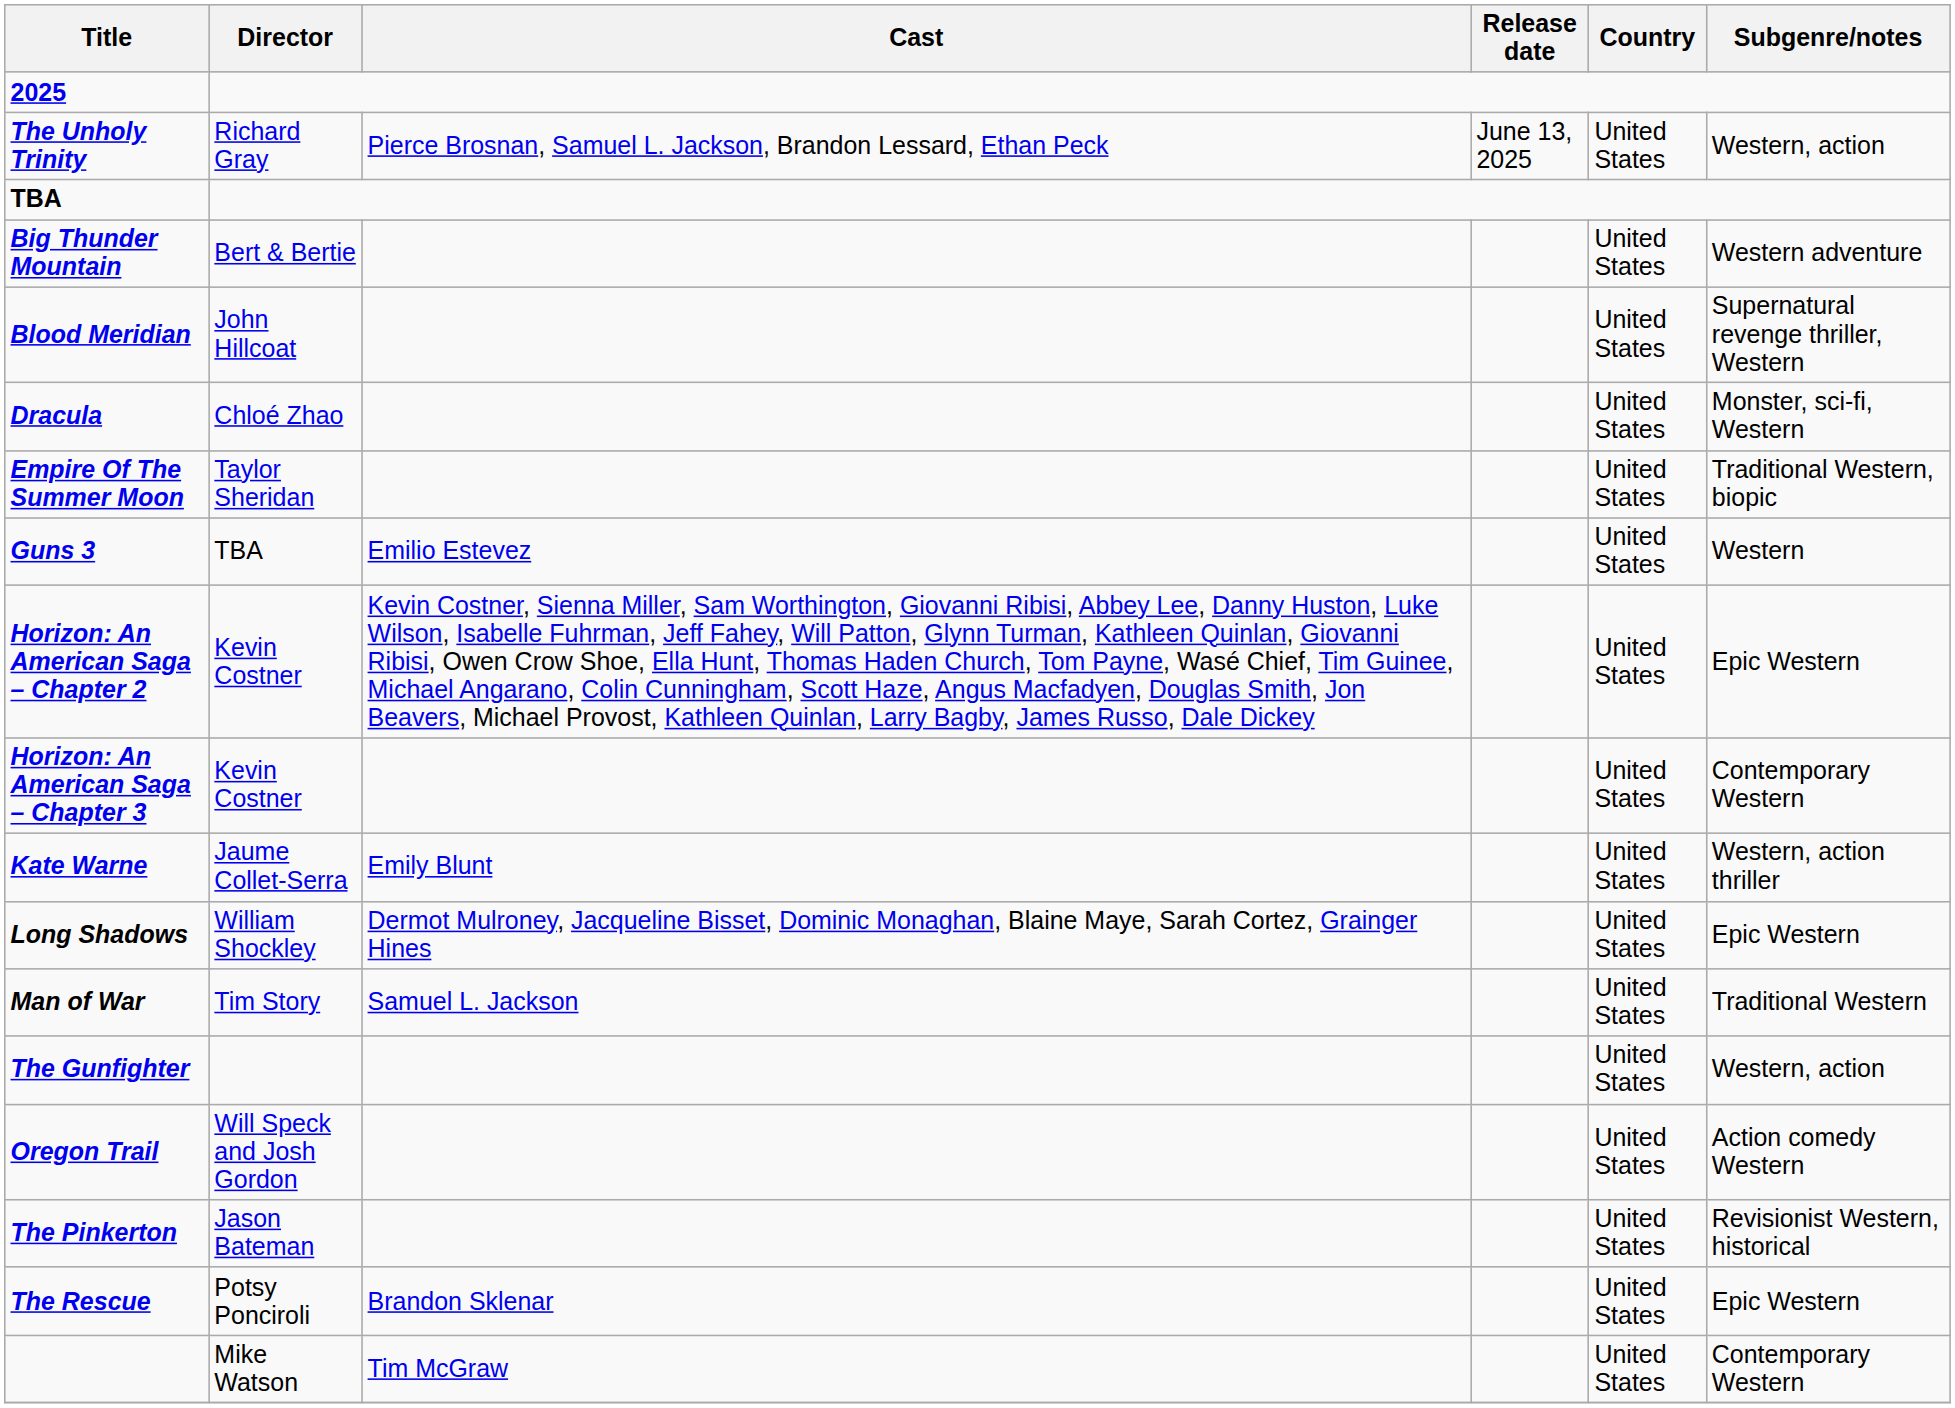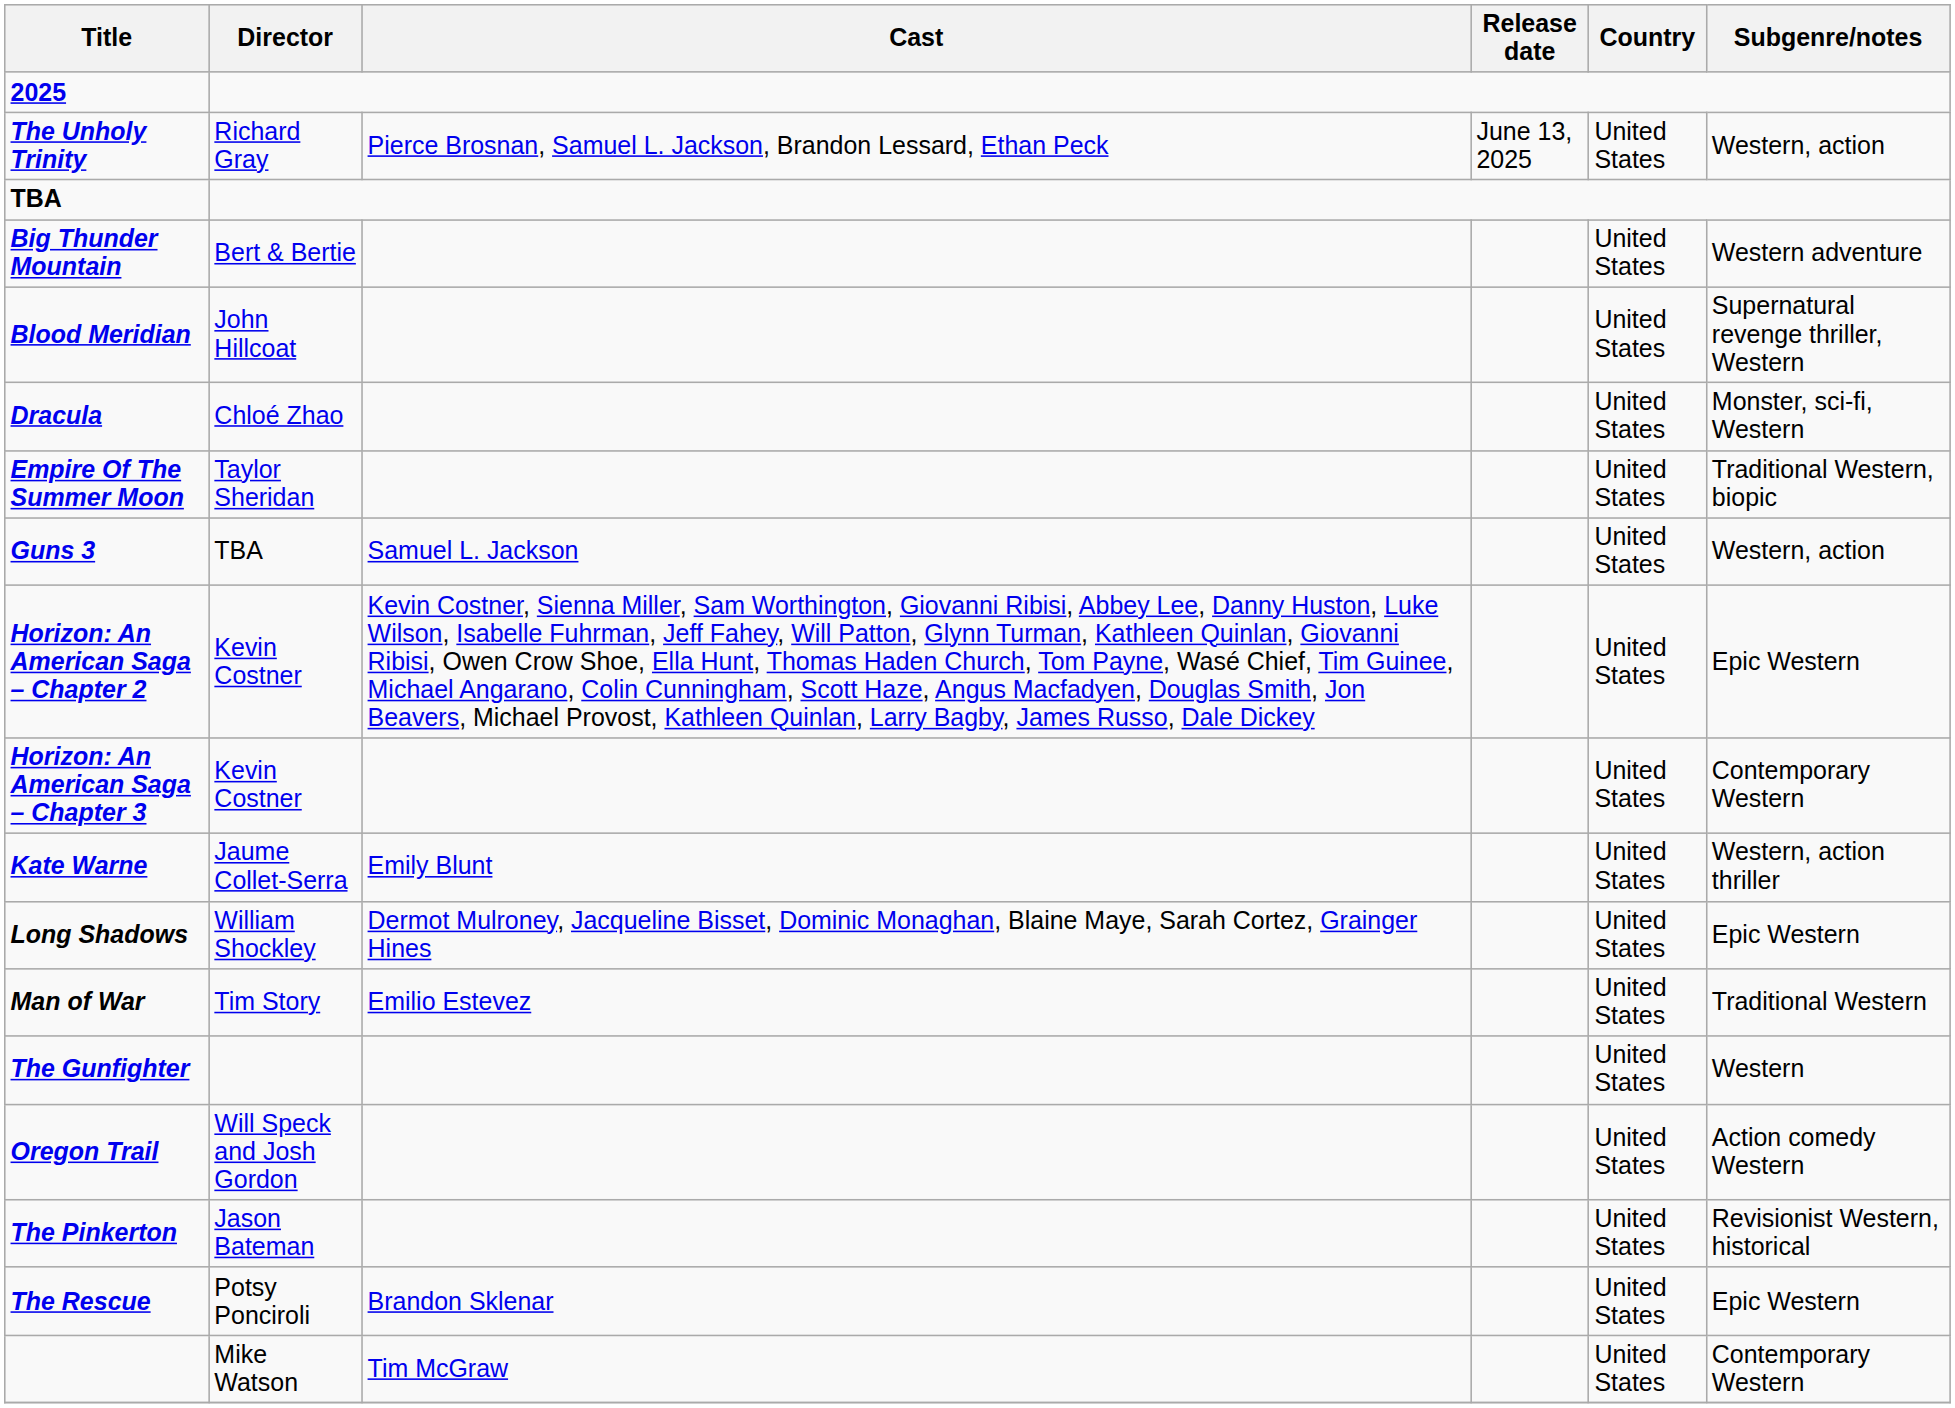Guns 3 | Cast: Emilio Estevez -> Samuel L. Jackson
Guns 3 | Subgenre/notes: Western -> Western, action
Man of War | Cast: Samuel L. Jackson -> Emilio Estevez
The Gunfighter | Subgenre/notes: Western, action -> Western
